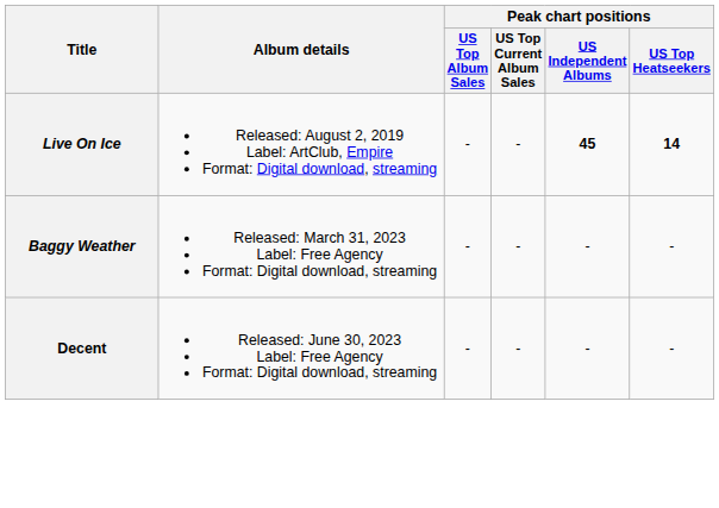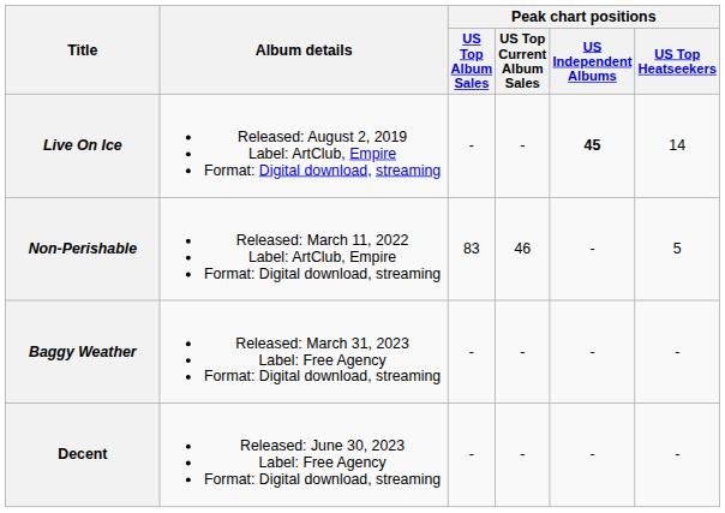Live On Ice | Peak chart positions / US Top Heatseekers: bold -> normal
+ row: Non-Perishable | Released: March 11, 2022 Label: ArtClub, Empire Format: Digital download, streaming | 83 | 46 | - | 5
